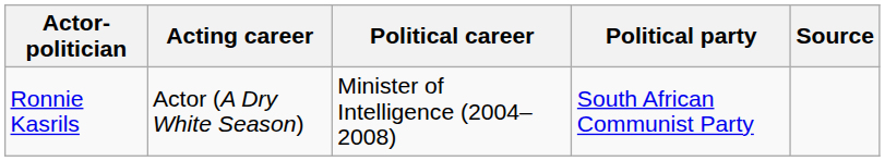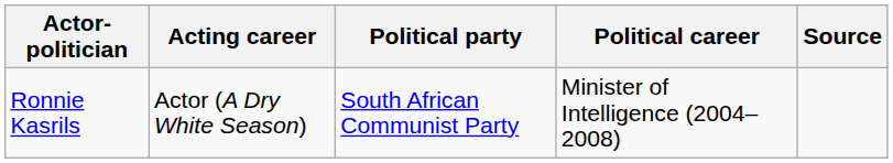columns swapped: Political party <-> Political career
